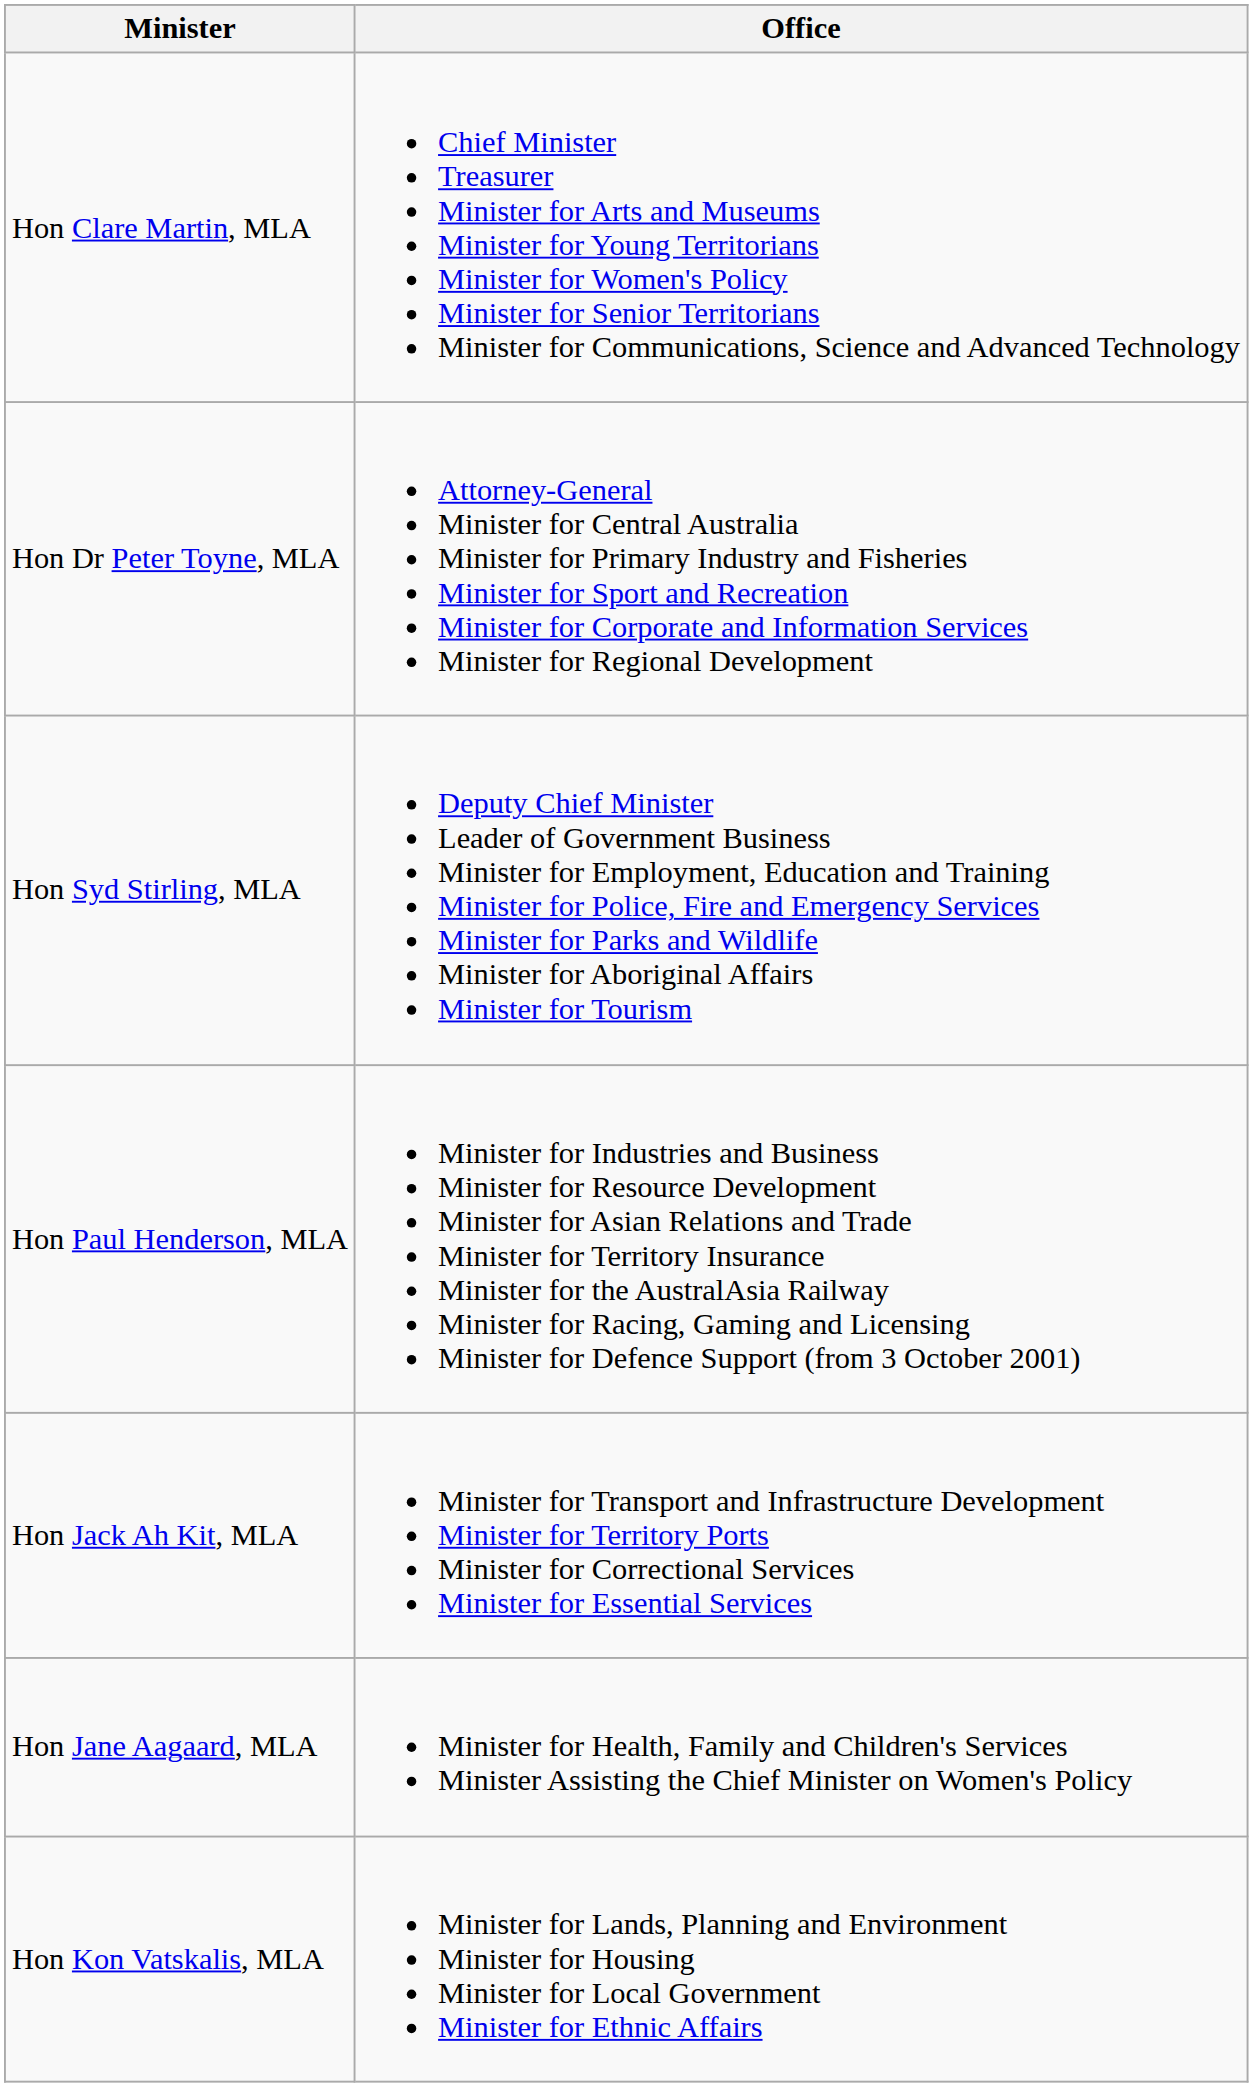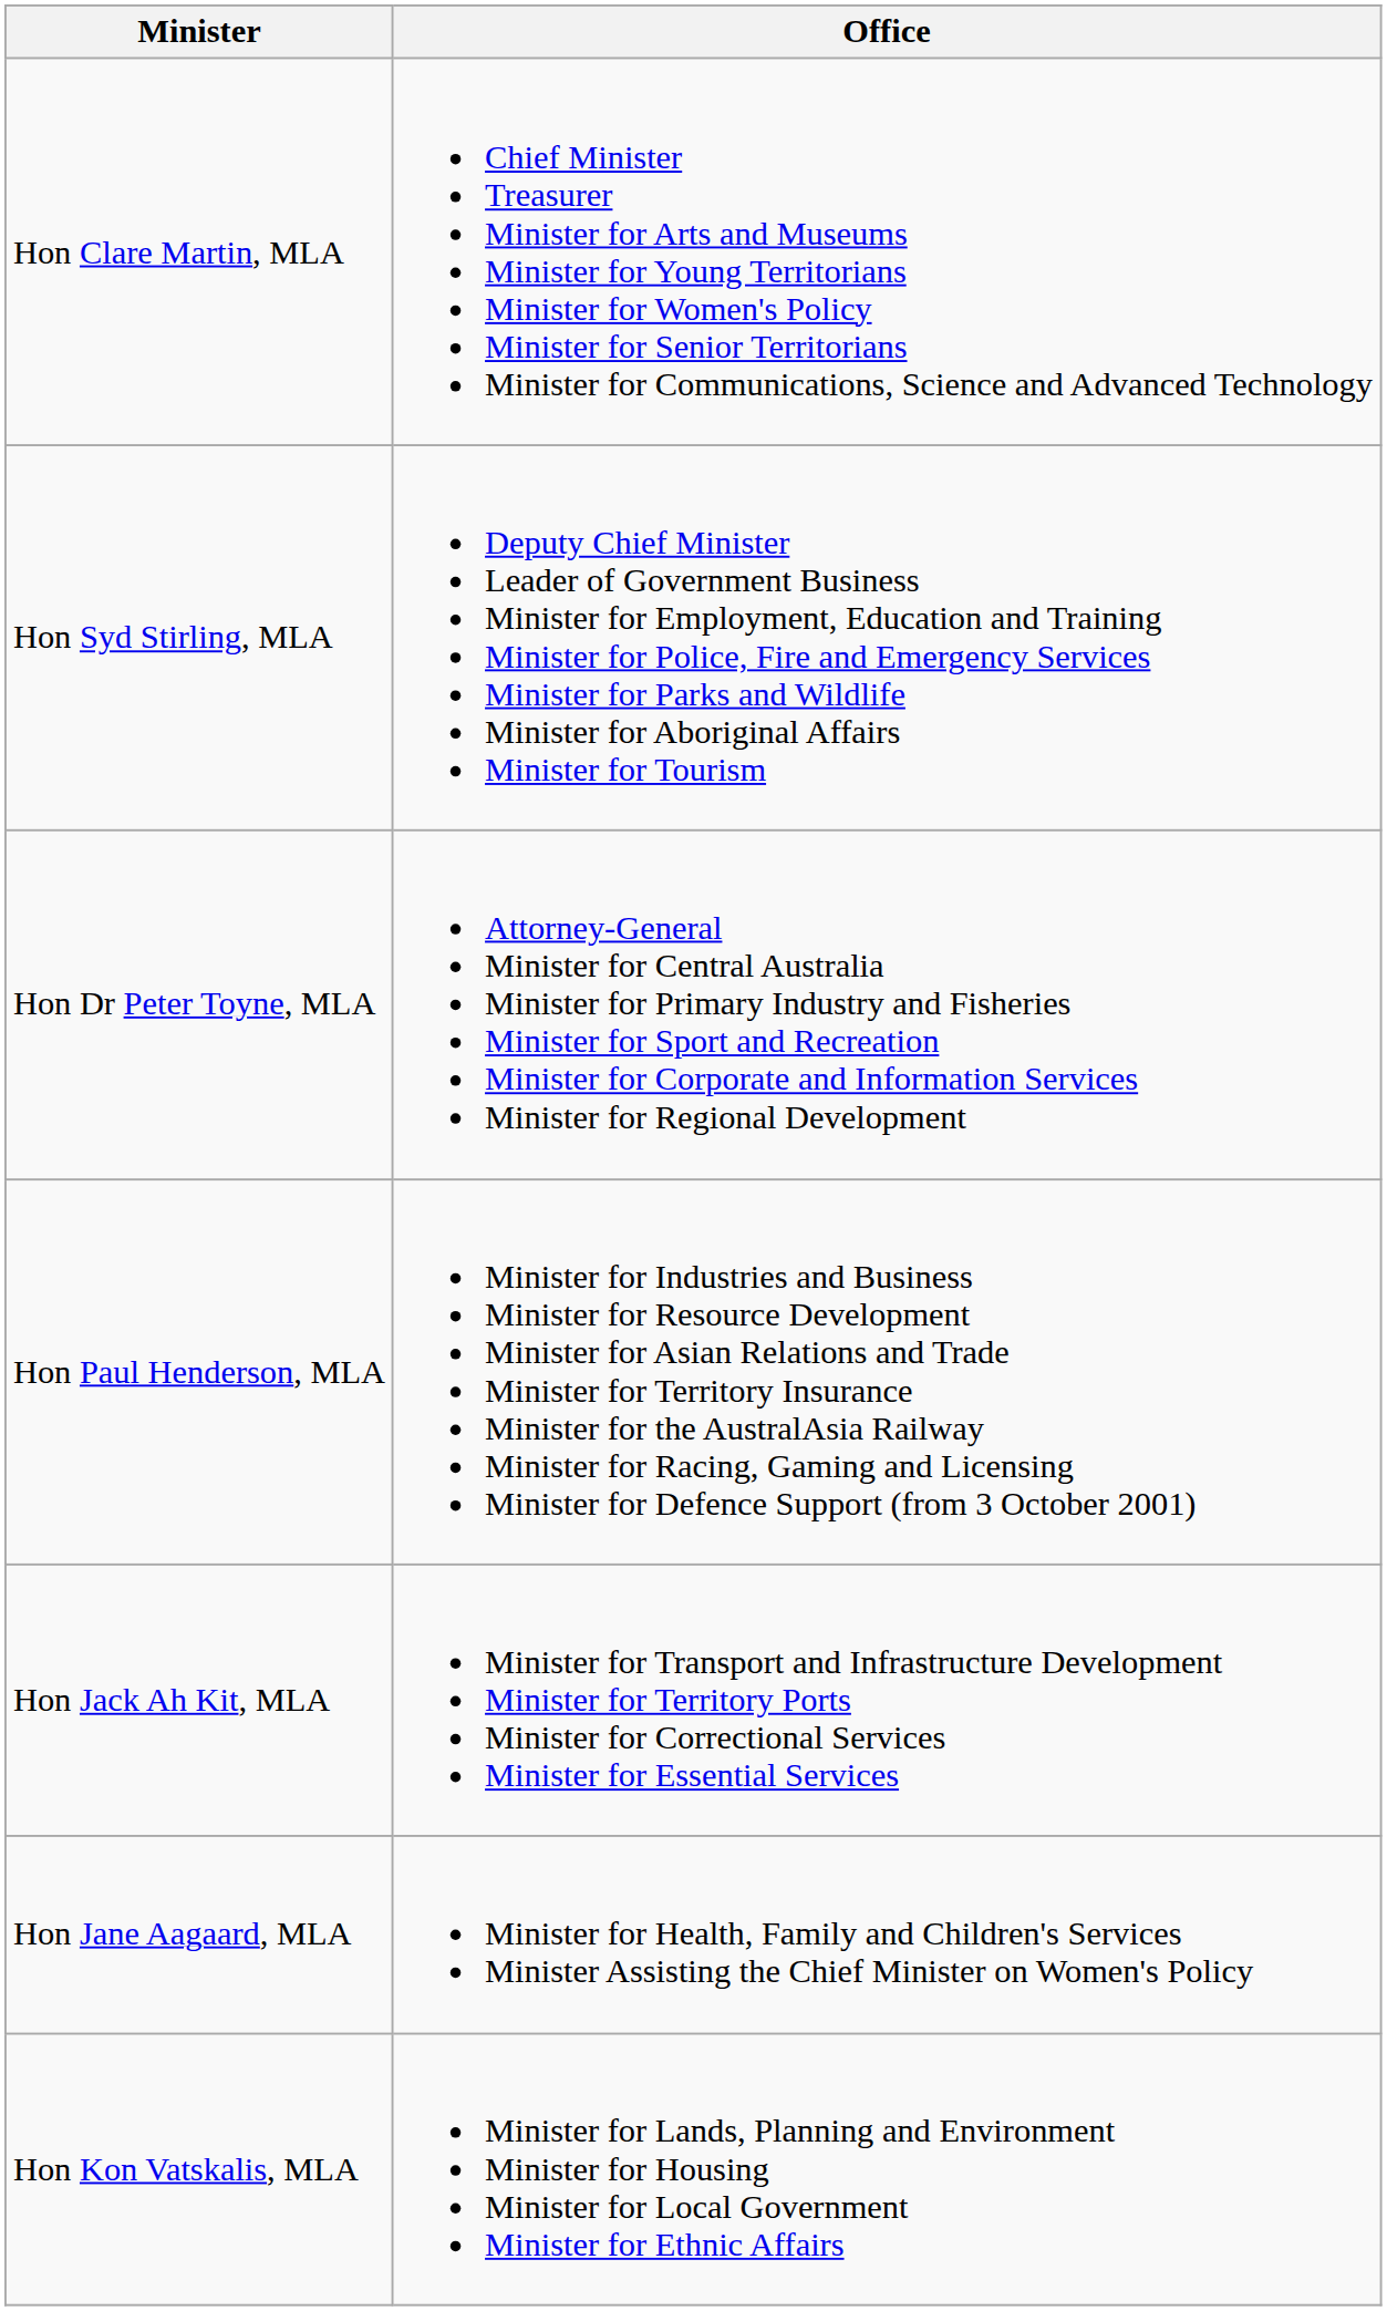rows swapped: Hon Syd Stirling, MLA <-> Hon Dr Peter Toyne, MLA
